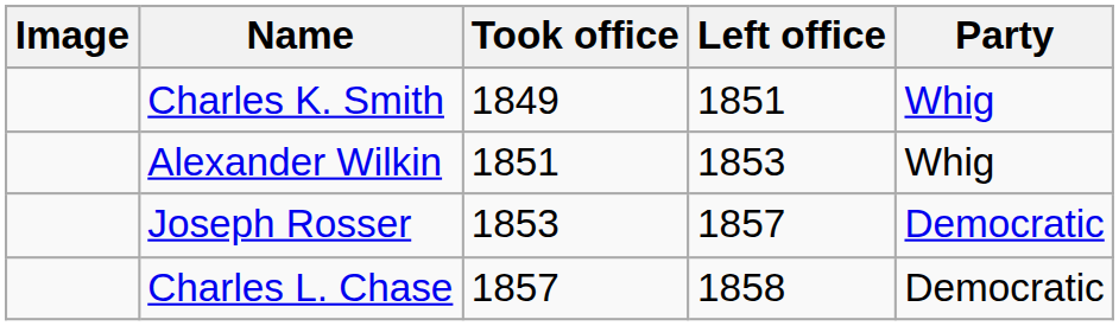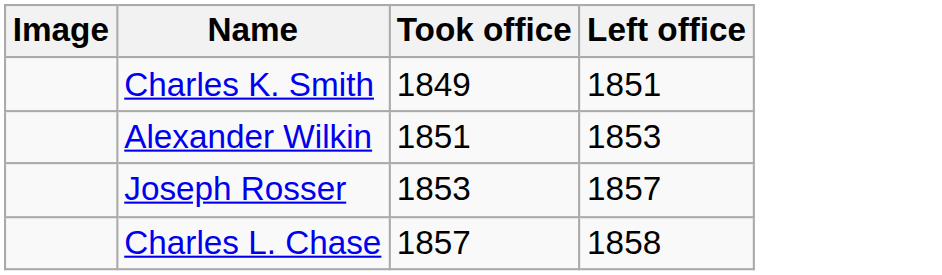- column: Party | Whig | Whig | Democratic | Democratic
